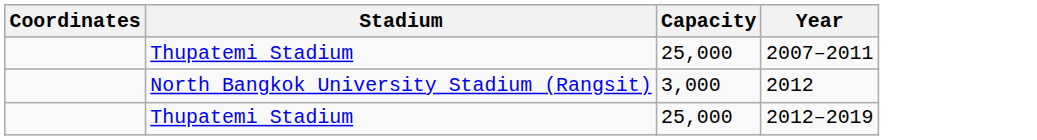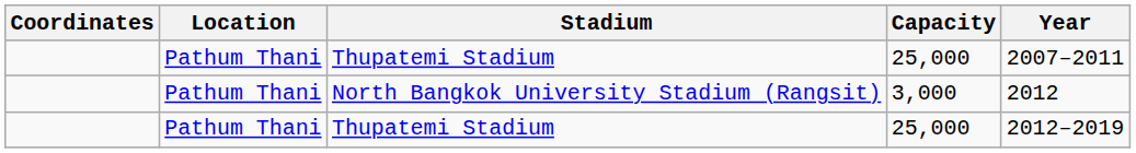+ column: Location | Pathum Thani | Pathum Thani | Pathum Thani
